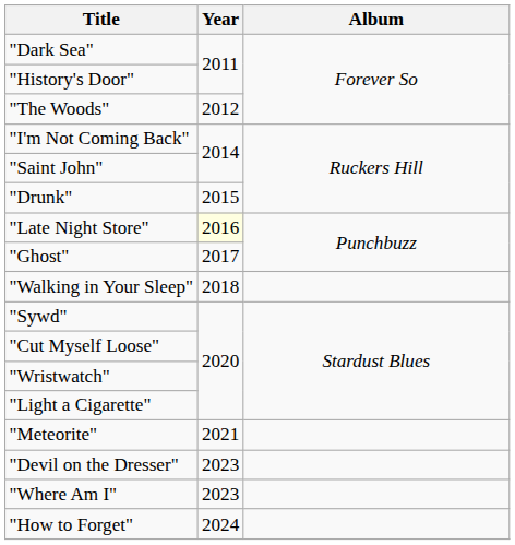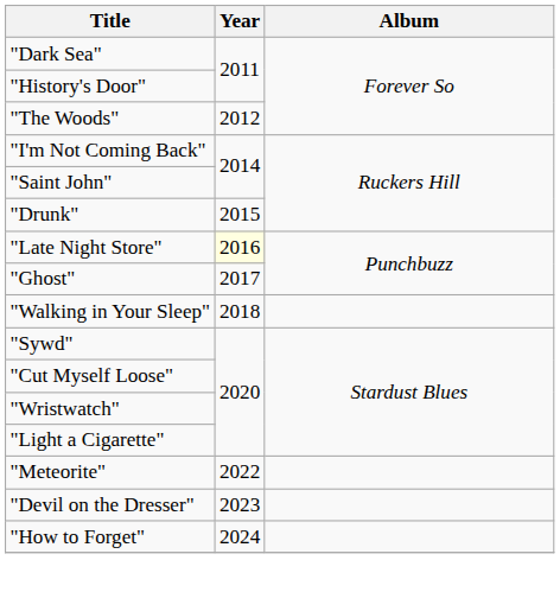"Meteorite" | Year: 2021 -> 2022
- row: "Where Am I" | 2023
